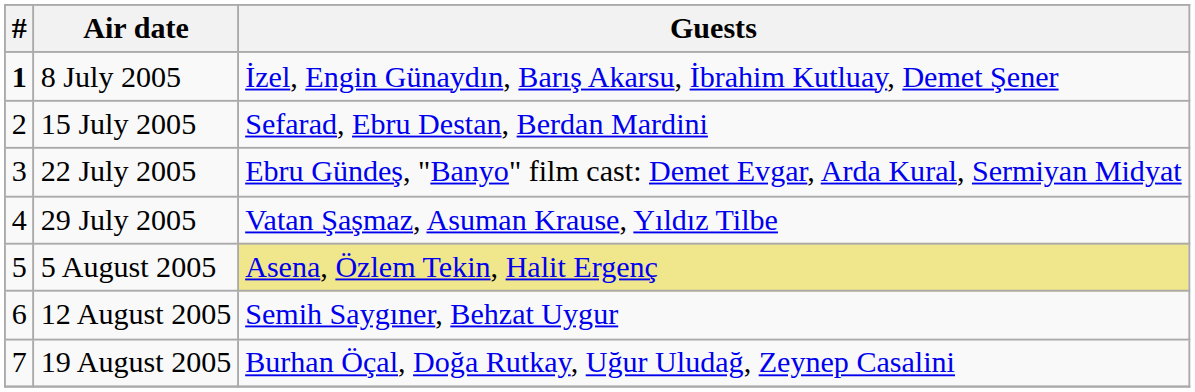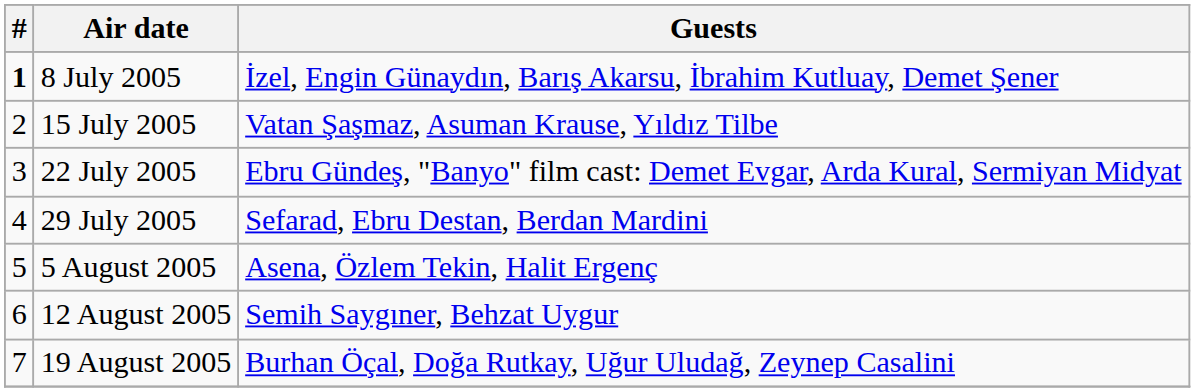15 July 2005 | Guests: Sefarad, Ebru Destan, Berdan Mardini -> Vatan Şaşmaz, Asuman Krause, Yıldız Tilbe
29 July 2005 | Guests: Vatan Şaşmaz, Asuman Krause, Yıldız Tilbe -> Sefarad, Ebru Destan, Berdan Mardini
5 August 2005 | Guests: khaki background -> no background
